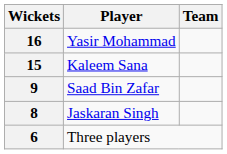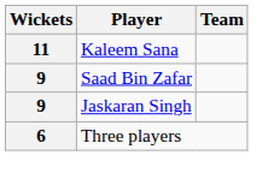- row: 16 | Yasir Mohammad
Kaleem Sana | Wickets: 15 -> 11
Jaskaran Singh | Wickets: 8 -> 9
